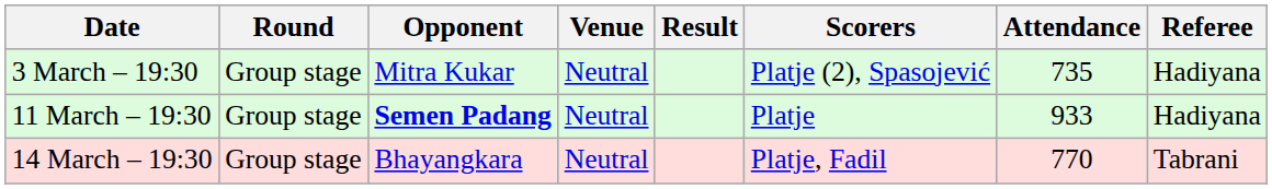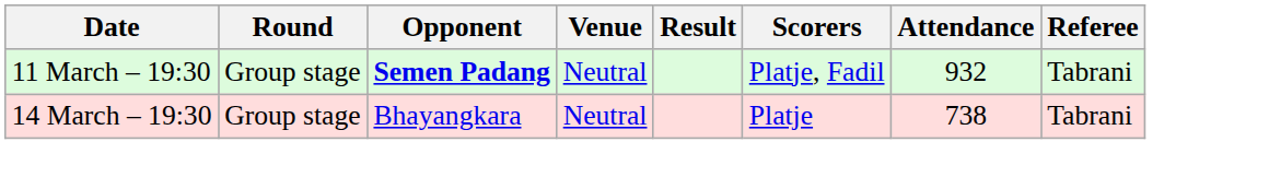- row: 3 March – 19:30 | Group stage | Mitra Kukar | Neutral | Platje (2), Spasojević | 735 | Hadiyana
11 March – 19:30 | Scorers: Platje -> Platje, Fadil
11 March – 19:30 | Attendance: 933 -> 932
11 March – 19:30 | Referee: Hadiyana -> Tabrani
14 March – 19:30 | Scorers: Platje, Fadil -> Platje
14 March – 19:30 | Attendance: 770 -> 738
